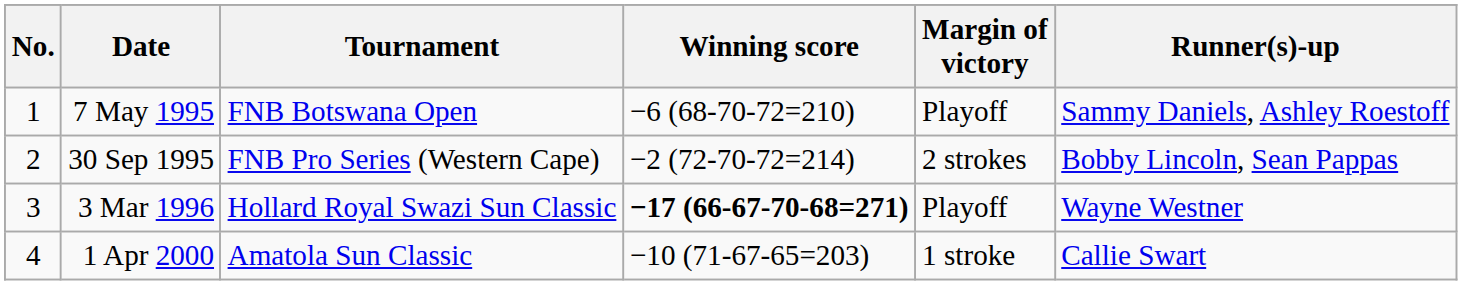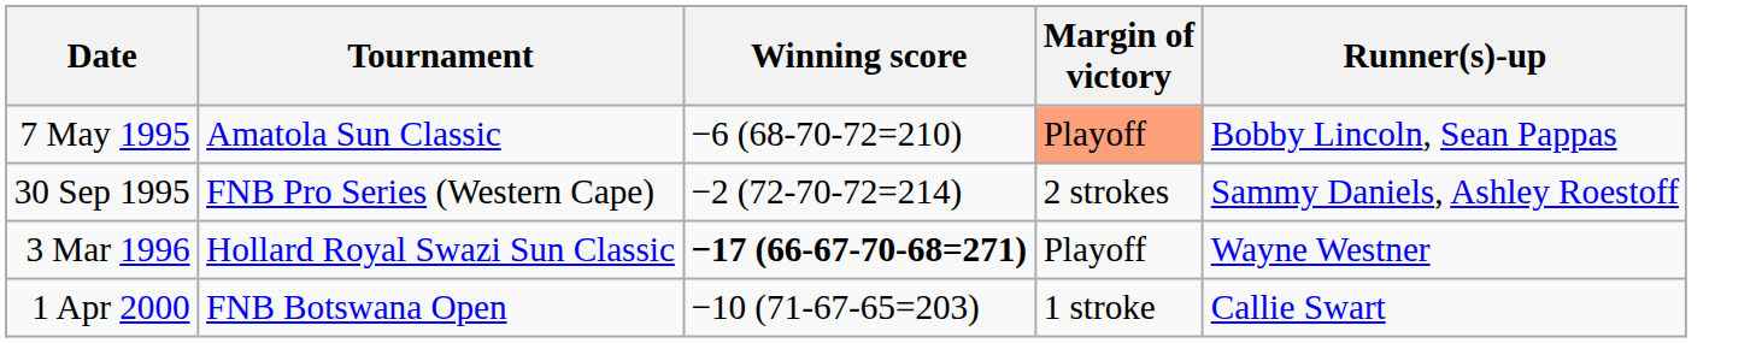- column: No. | 1 | 2 | 3 | 4
7 May 1995 | Tournament: FNB Botswana Open -> Amatola Sun Classic
7 May 1995 | Margin of victory: no background -> lightsalmon background
7 May 1995 | Runner(s)-up: Sammy Daniels, Ashley Roestoff -> Bobby Lincoln, Sean Pappas
30 Sep 1995 | Runner(s)-up: Bobby Lincoln, Sean Pappas -> Sammy Daniels, Ashley Roestoff
1 Apr 2000 | Tournament: Amatola Sun Classic -> FNB Botswana Open
